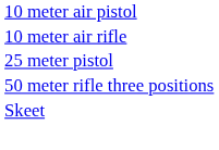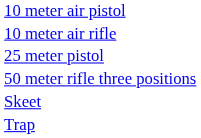+ row: Trap
